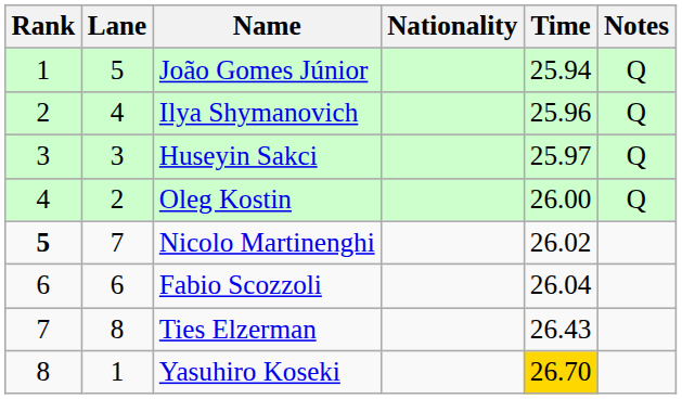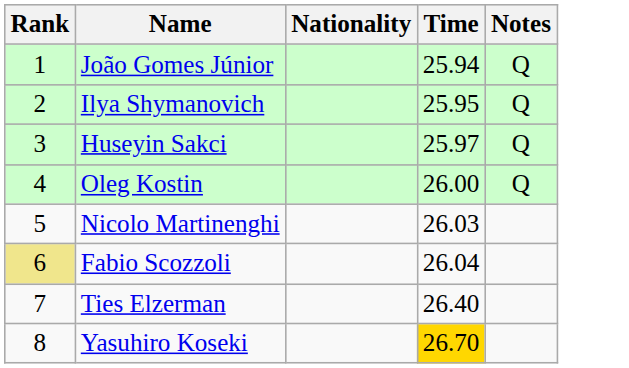- column: Lane | 5 | 4 | 3 | 2 | 7 | 6 | 8 | 1
Ilya Shymanovich | Time: 25.96 -> 25.95
Nicolo Martinenghi | Rank: bold -> normal
Nicolo Martinenghi | Time: 26.02 -> 26.03
Fabio Scozzoli | Rank: no background -> khaki background
Ties Elzerman | Time: 26.43 -> 26.40
